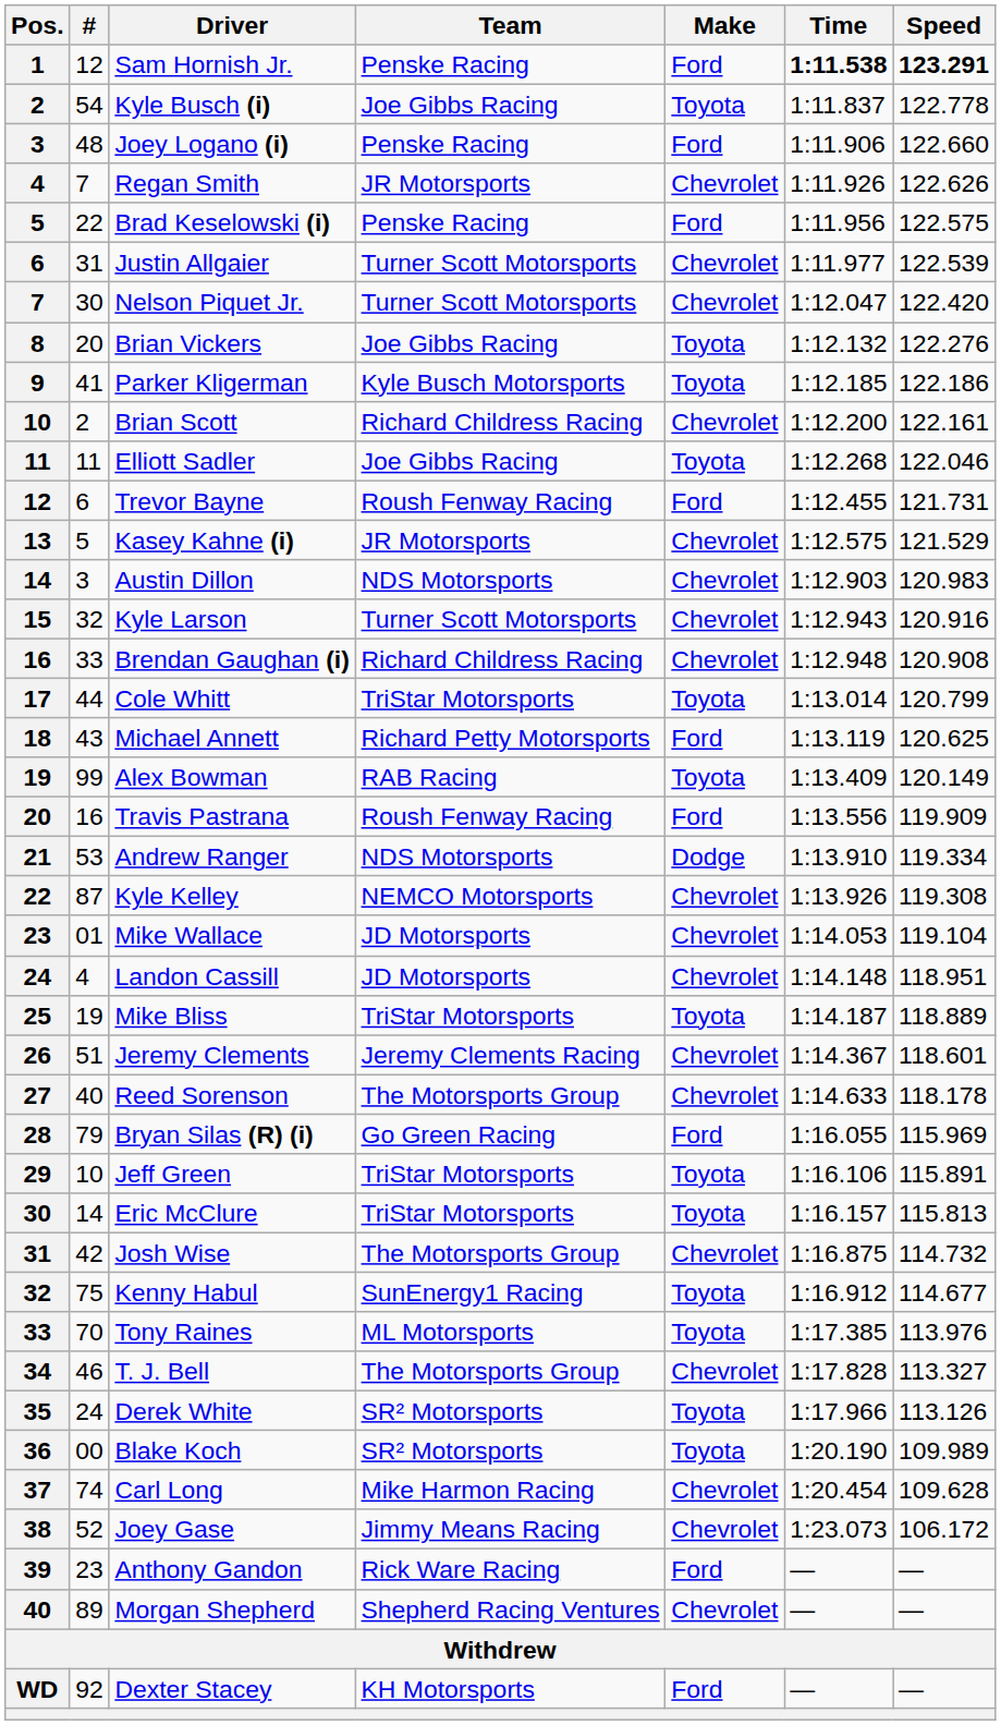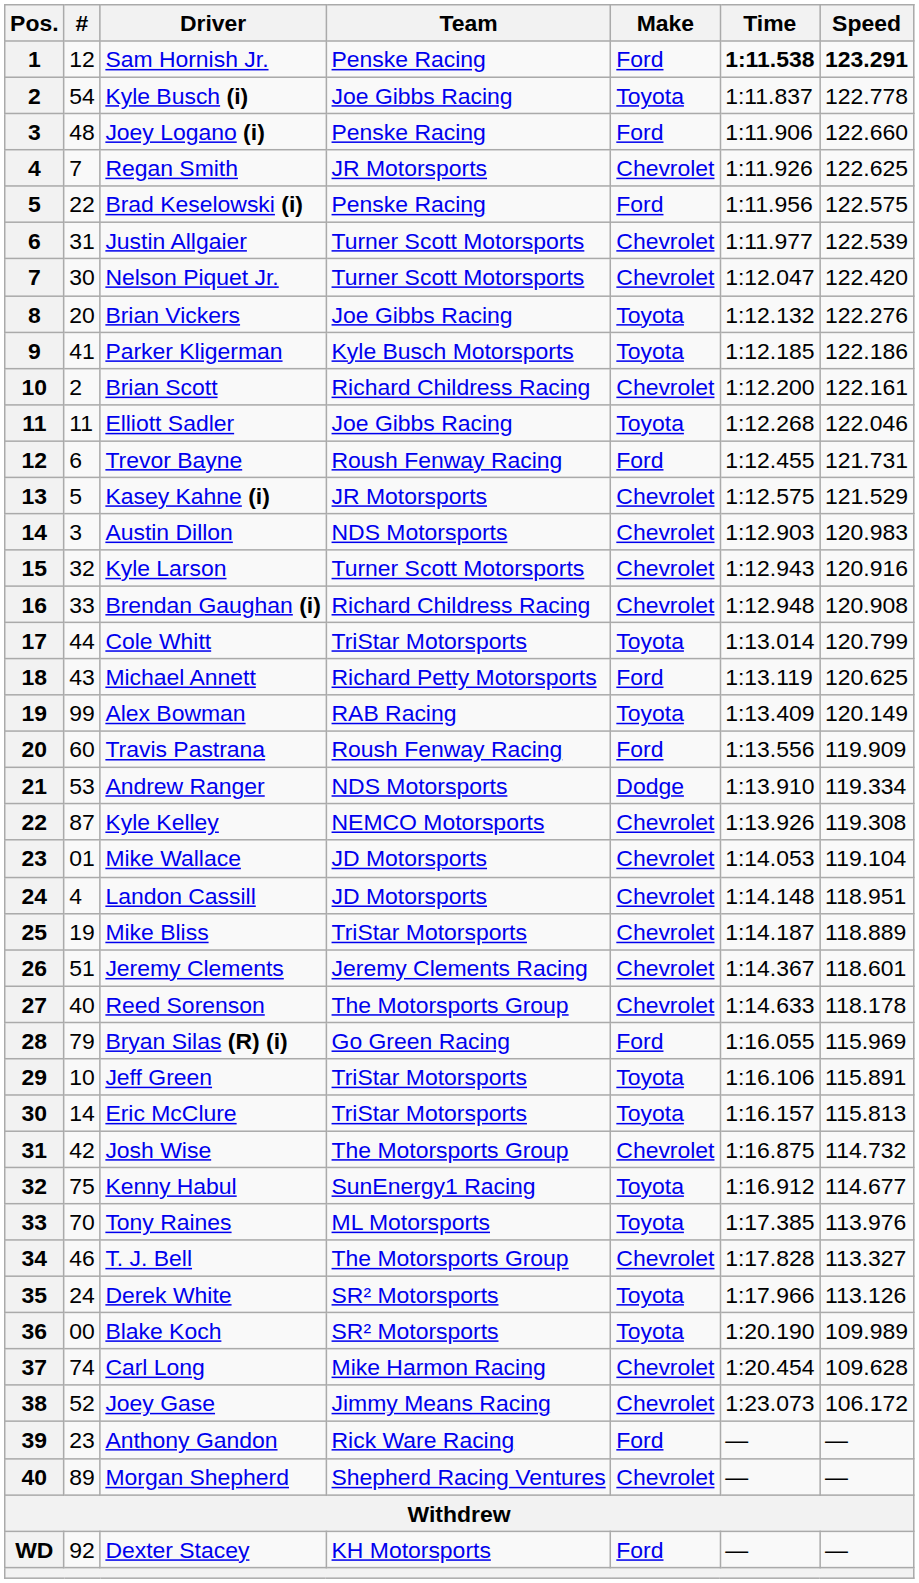Regan Smith | Speed: 122.626 -> 122.625
Travis Pastrana | #: 16 -> 60
Mike Bliss | Make: Toyota -> Chevrolet
